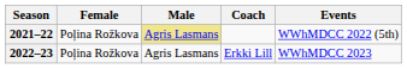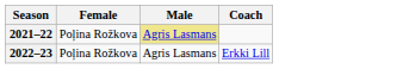- column: Events | WWhMDCC 2022 (5th) | WWhMDCC 2023
